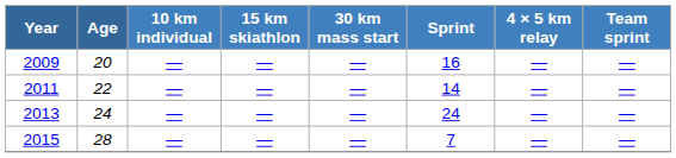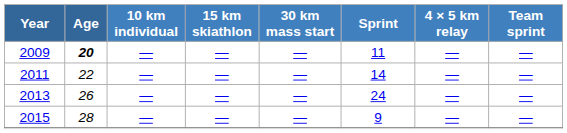2009 | Age: normal -> bold
2009 | Sprint: 16 -> 11
2013 | Age: 24 -> 26
2015 | Sprint: 7 -> 9
